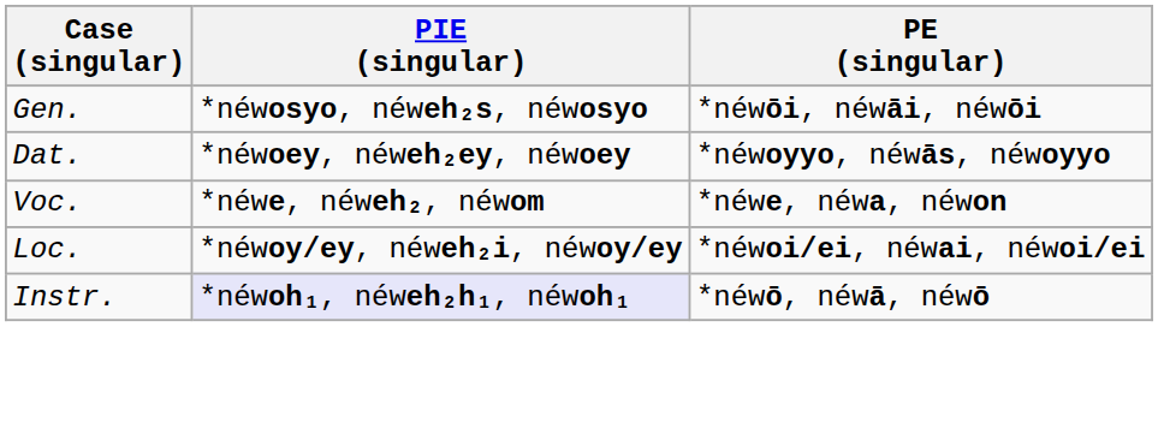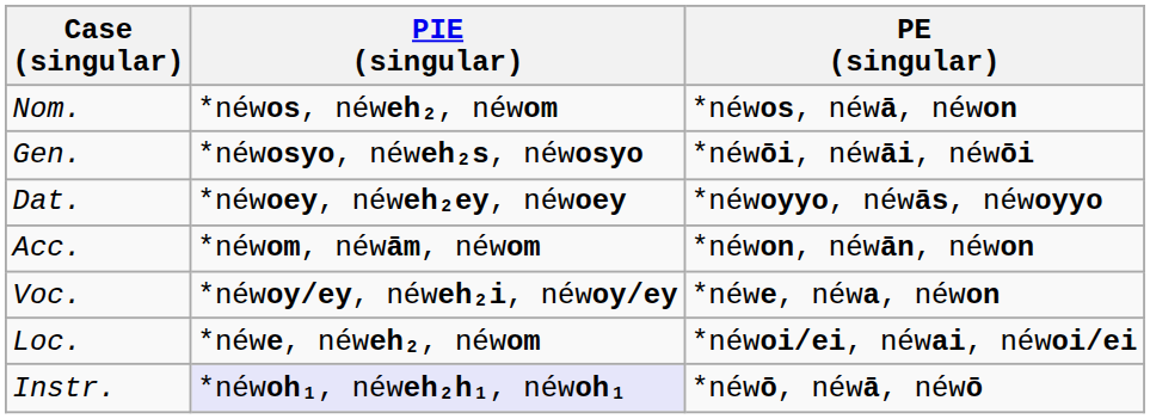+ row: Nom. | *néwos, néweh₂, néwom | *néwos, néwā, néwon
+ row: Acc. | *néwom, néwām, néwom | *néwon, néwān, néwon
Voc. | PIE (singular): *néwe, néweh₂, néwom -> *néwoy/ey, néweh₂i, néwoy/ey
Loc. | PIE (singular): *néwoy/ey, néweh₂i, néwoy/ey -> *néwe, néweh₂, néwom
